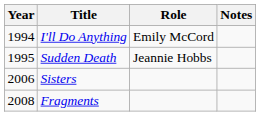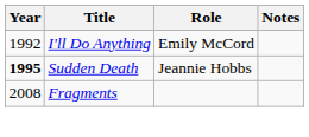I'll Do Anything | Year: 1994 -> 1992
Sudden Death | Year: normal -> bold
- row: 2006 | Sisters
